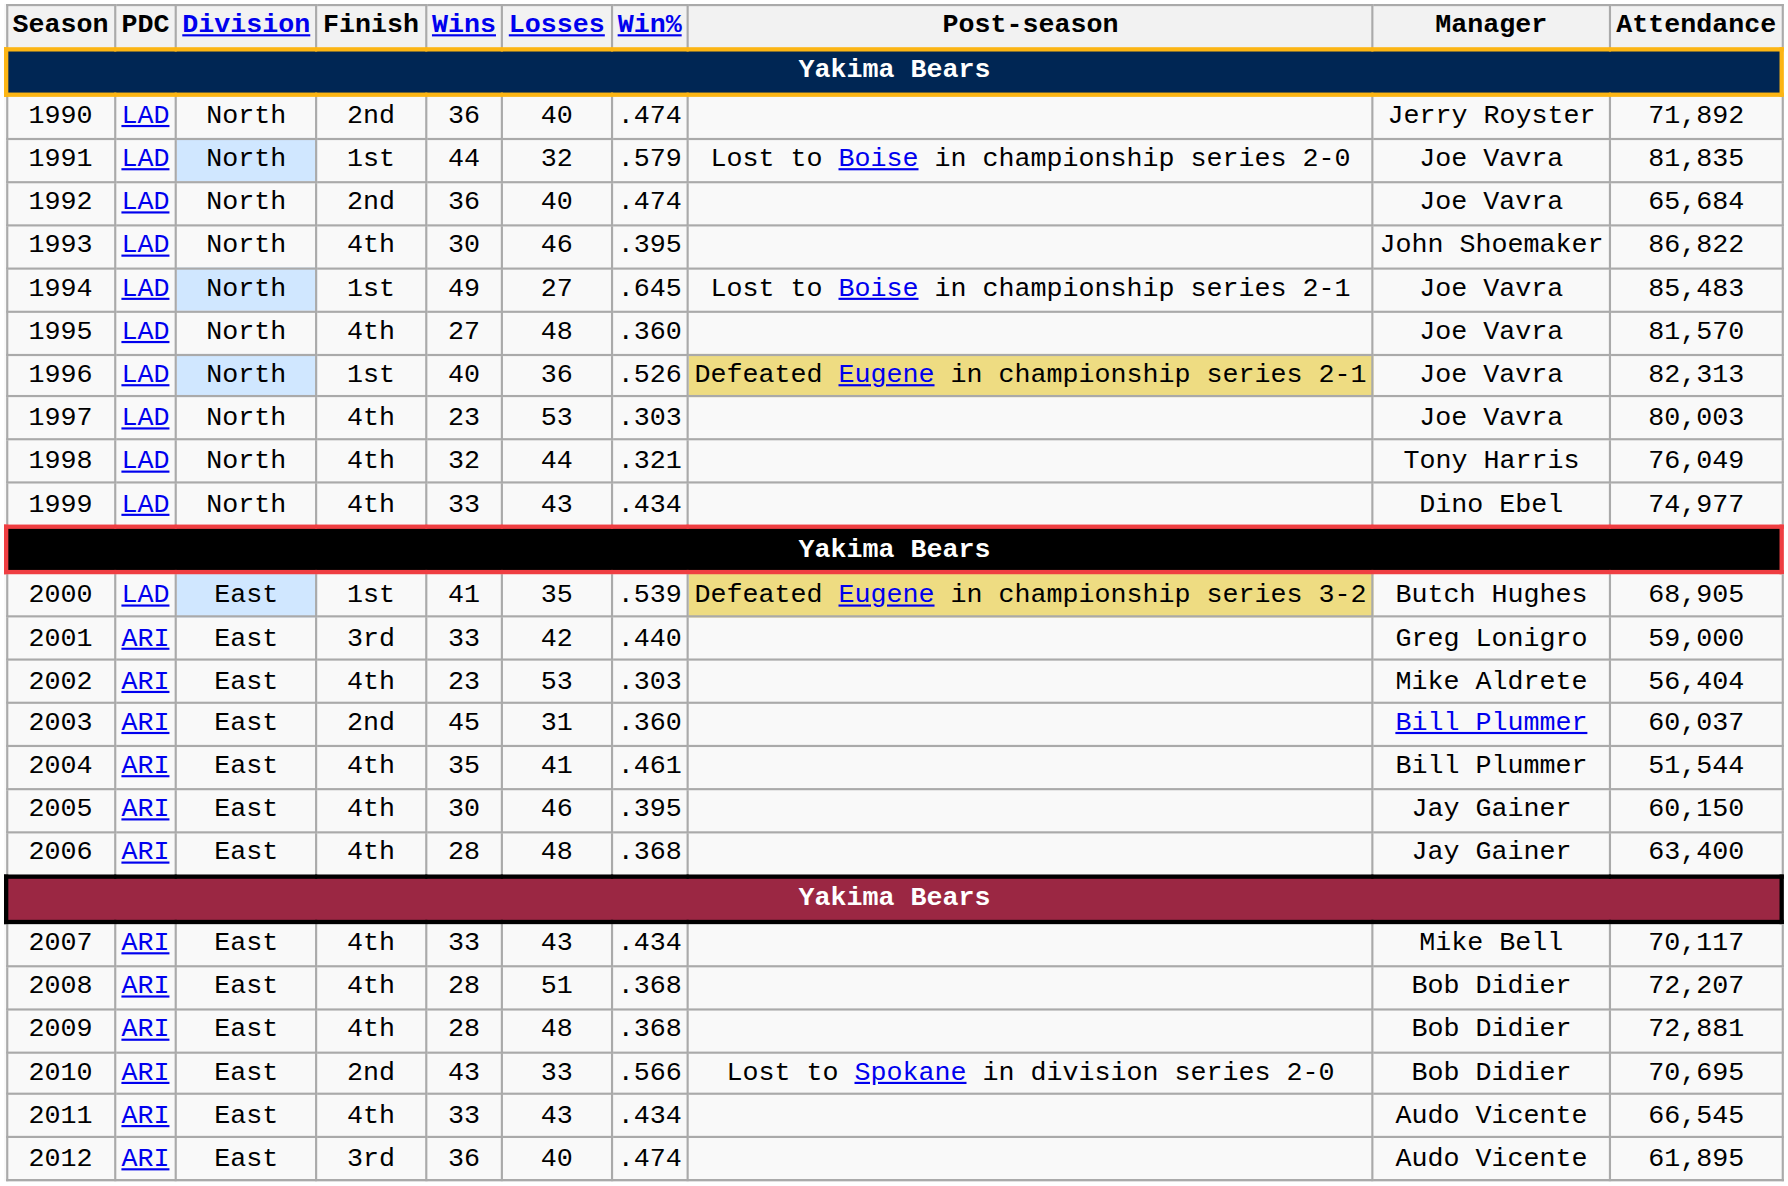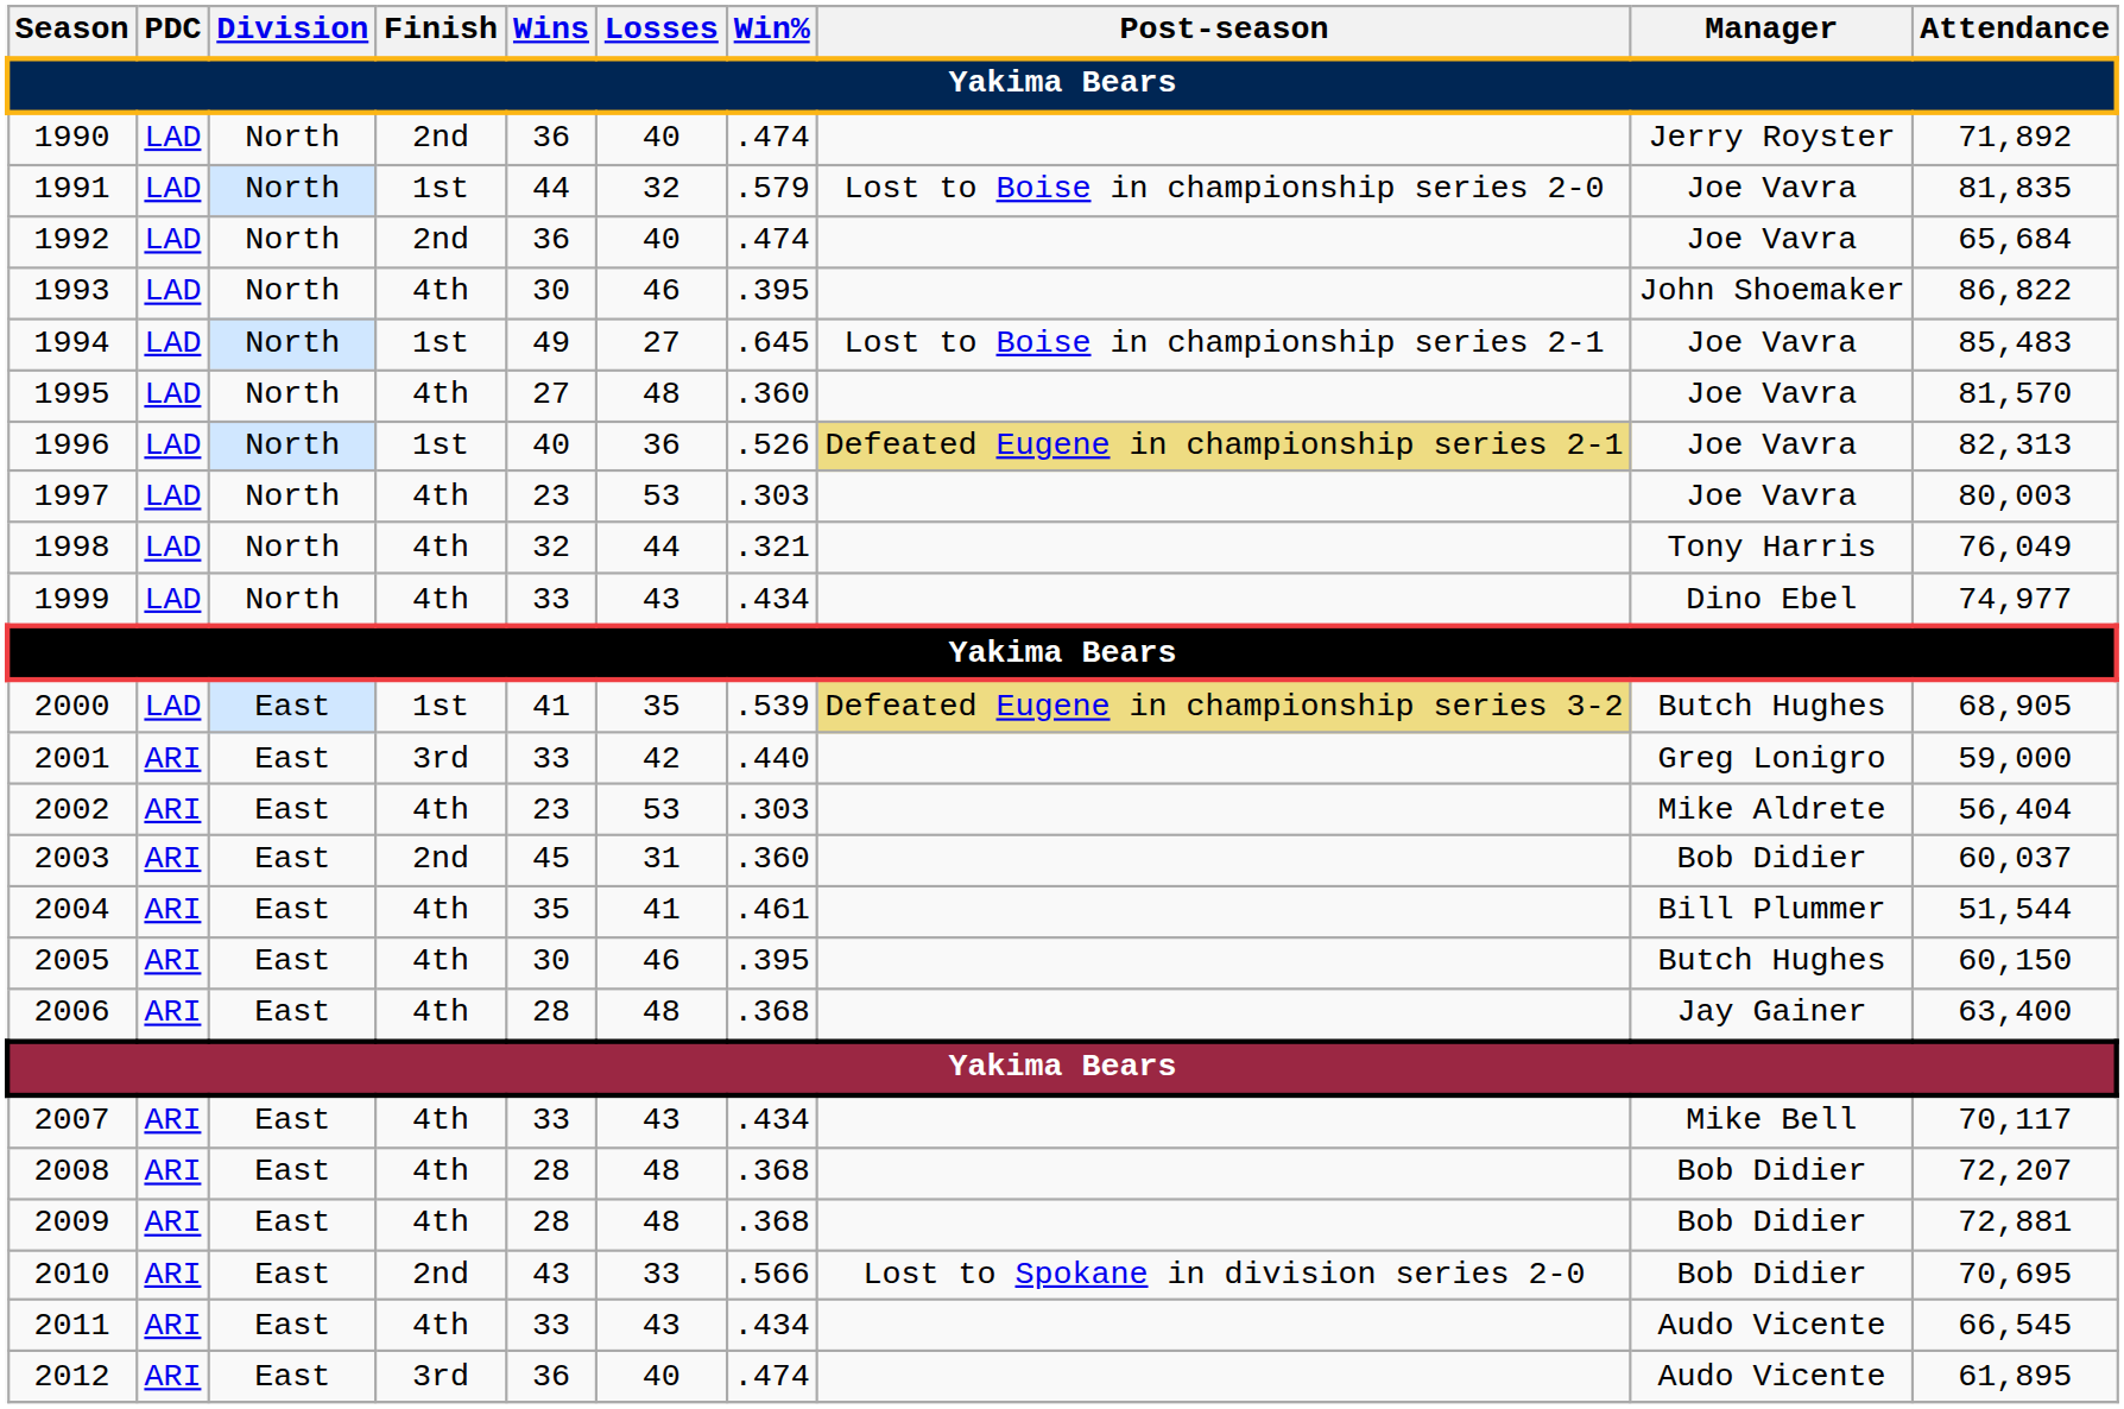2003 | Manager: Bill Plummer -> Bob Didier
2005 | Manager: Jay Gainer -> Butch Hughes
2008 | Losses: 51 -> 48
